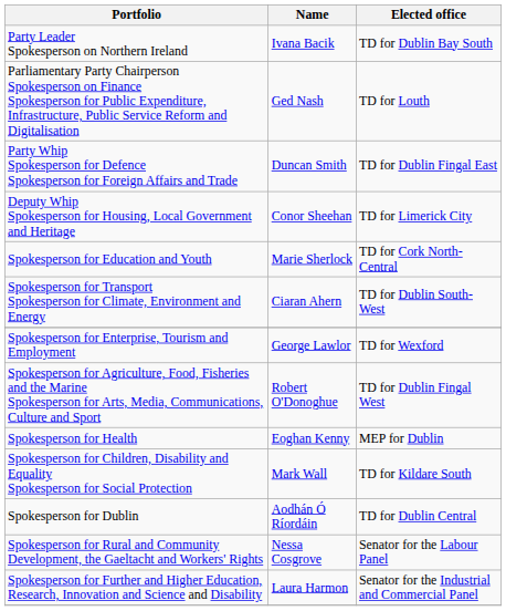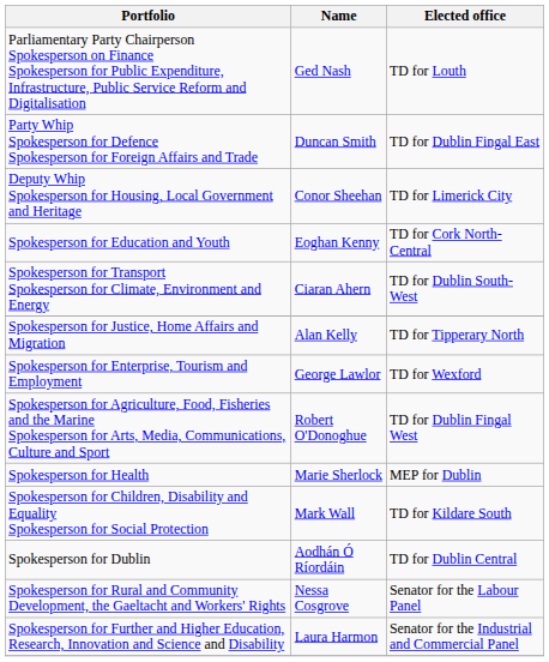- row: Party Leader Spokesperson on Northern Ireland | Ivana Bacik | TD for Dublin Bay South
Spokesperson for Education and Youth | Name: Marie Sherlock -> Eoghan Kenny
+ row: Spokesperson for Justice, Home Affairs and Migration | Alan Kelly | TD for Tipperary North
Spokesperson for Health | Name: Eoghan Kenny -> Marie Sherlock
